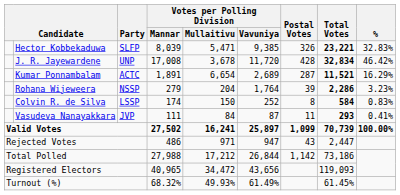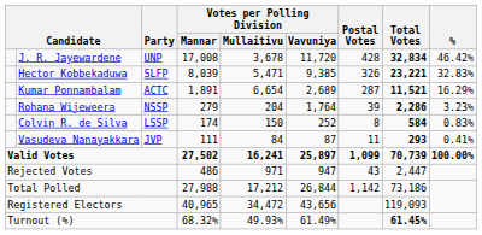rows swapped: J. R. Jayewardene <-> Hector Kobbekaduwa
Turnout (%) | Total Votes: normal -> bold
